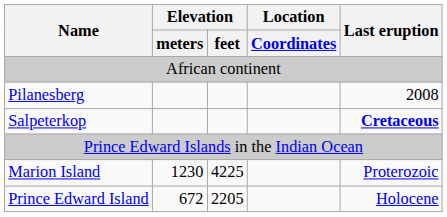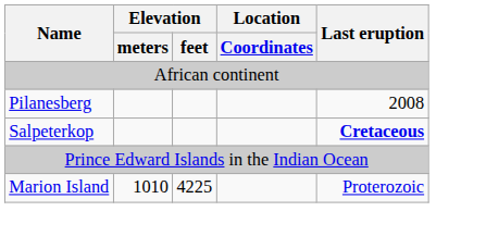Marion Island | Elevation / meters: 1230 -> 1010
- row: Prince Edward Island | 672 | 2205 | Holocene
